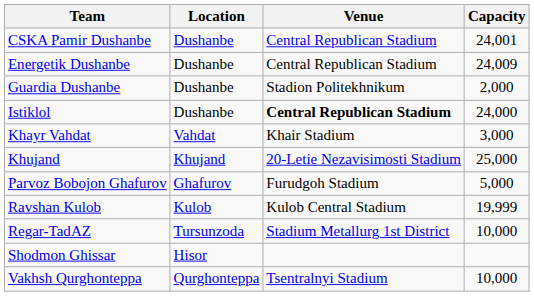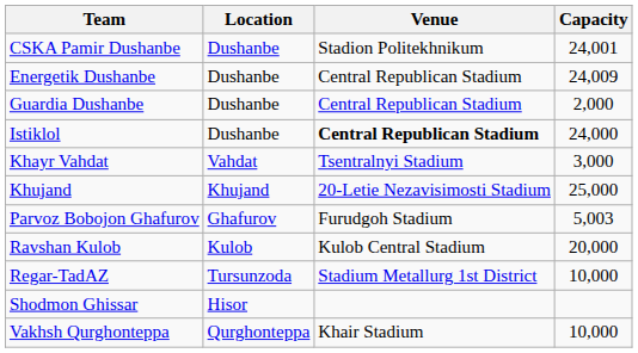CSKA Pamir Dushanbe | Venue: Central Republican Stadium -> Stadion Politekhnikum
Guardia Dushanbe | Venue: Stadion Politekhnikum -> Central Republican Stadium
Khayr Vahdat | Venue: Khair Stadium -> Tsentralnyi Stadium
Parvoz Bobojon Ghafurov | Capacity: 5,000 -> 5,003
Ravshan Kulob | Capacity: 19,999 -> 20,000
Vakhsh Qurghonteppa | Venue: Tsentralnyi Stadium -> Khair Stadium
